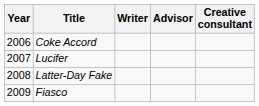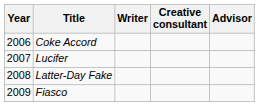columns swapped: Advisor <-> Creative consultant
